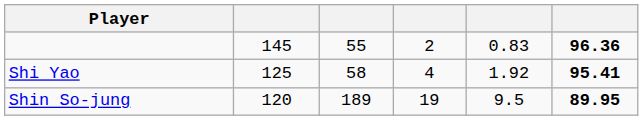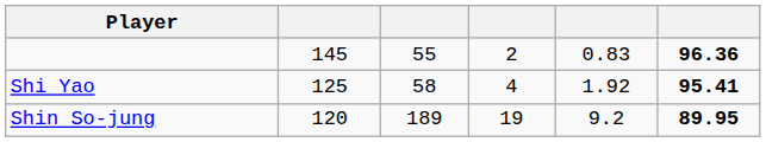Shin So-jung | column 5: 9.5 -> 9.2
